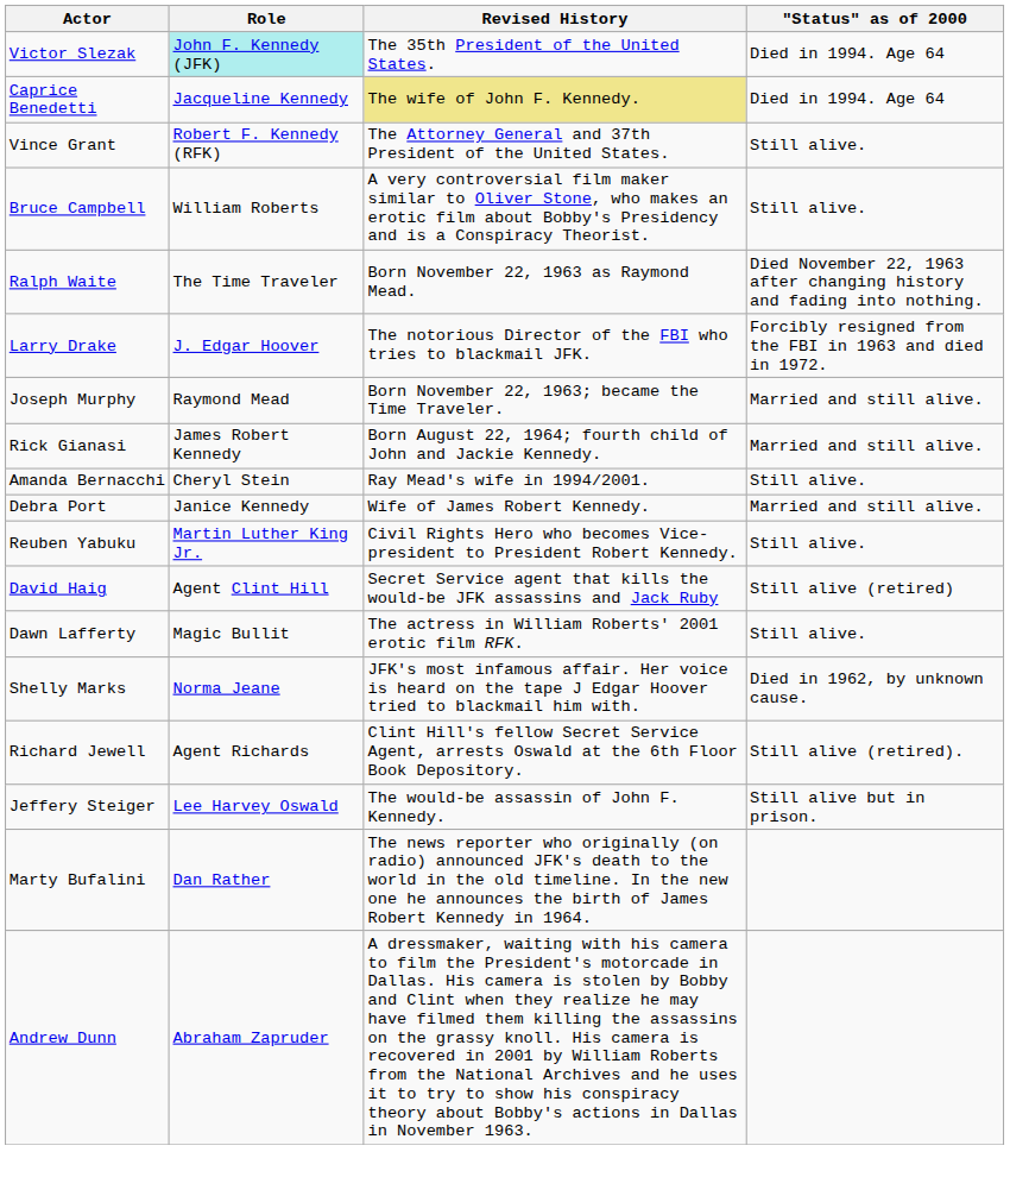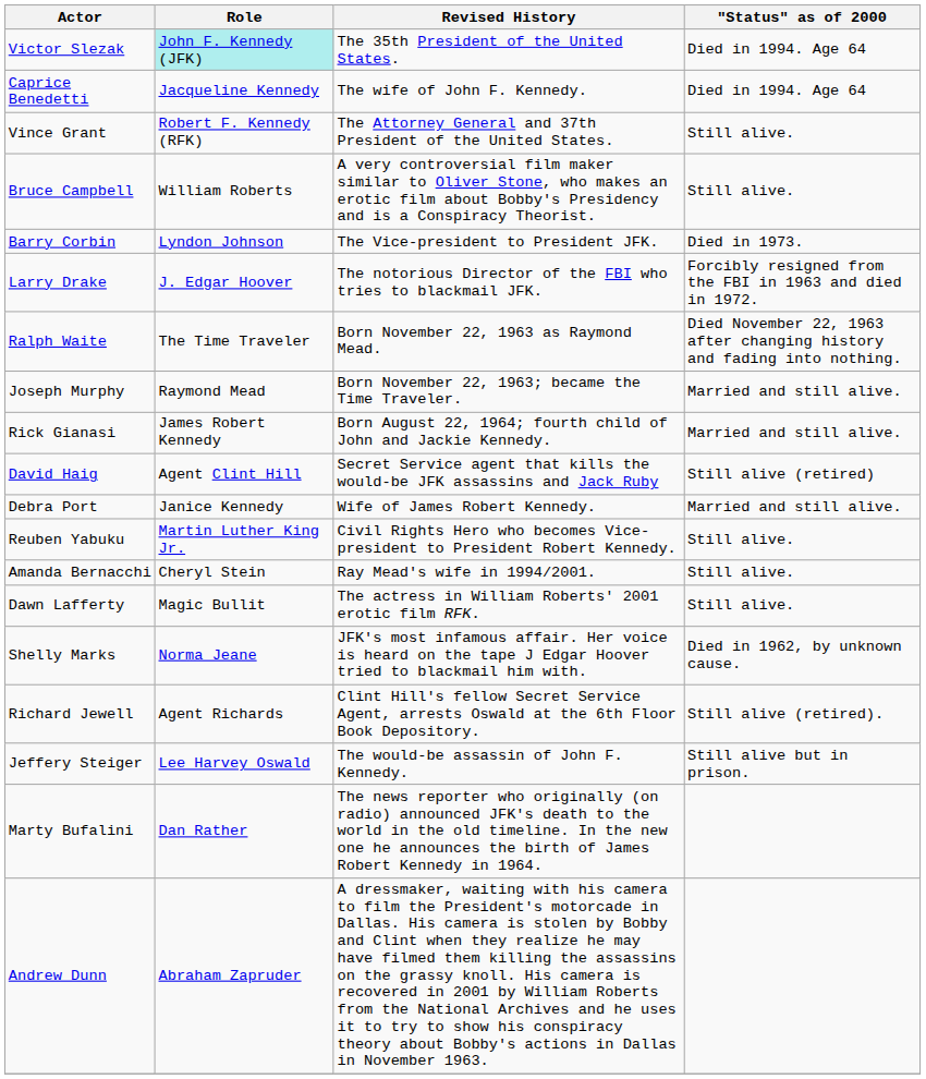Caprice Benedetti | Revised History: khaki background -> no background
+ row: Barry Corbin | Lyndon Johnson | The Vice-president to President JFK. | Died in 1973.
rows swapped: Larry Drake <-> Ralph Waite
rows swapped: David Haig <-> Amanda Bernacchi
